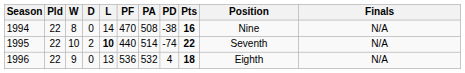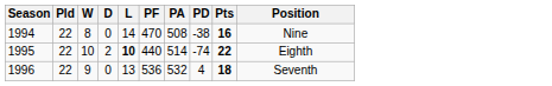- column: Finals | N/A | N/A | N/A
1995 | Position: Seventh -> Eighth
1996 | Position: Eighth -> Seventh
